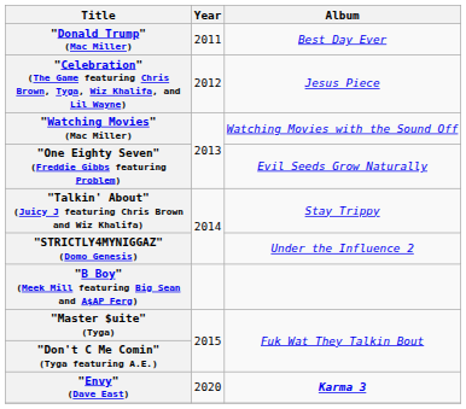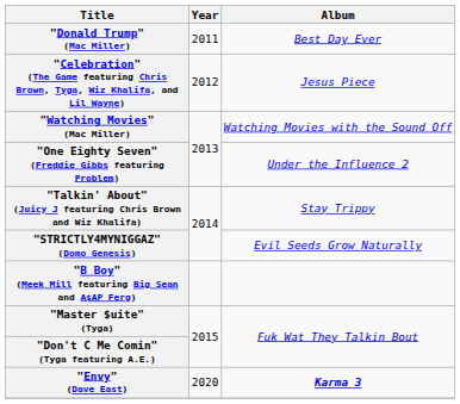"One Eighty Seven" (Freddie Gibbs featuring Problem) | Album: Evil Seeds Grow Naturally -> Under the Influence 2
"STRICTLY4MYNIGGAZ" (Domo Genesis) | Album: Under the Influence 2 -> Evil Seeds Grow Naturally
